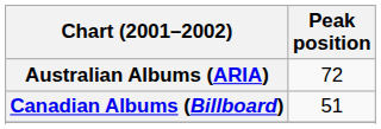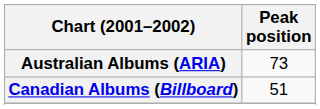Australian Albums (ARIA) | Peak position: 72 -> 73
